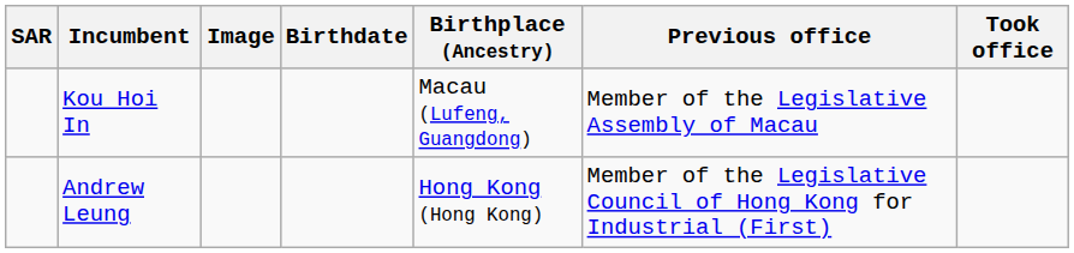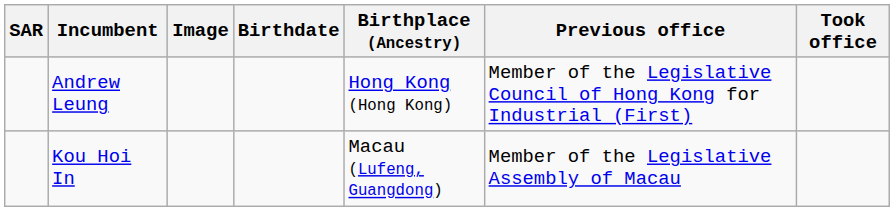rows swapped: Andrew Leung <-> Kou Hoi In
